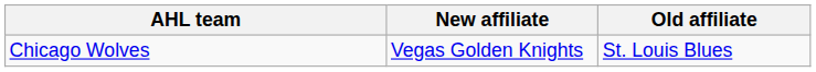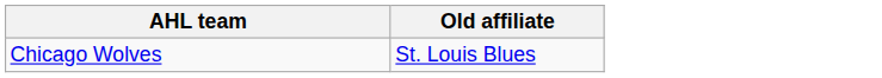- column: New affiliate | Vegas Golden Knights
